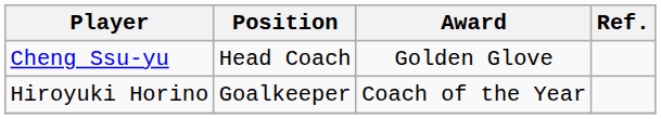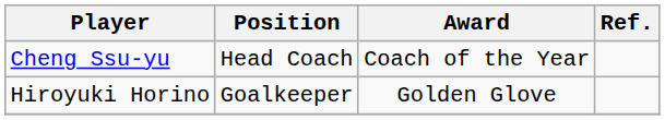Cheng Ssu-yu | Award: Golden Glove -> Coach of the Year
Hiroyuki Horino | Award: Coach of the Year -> Golden Glove
